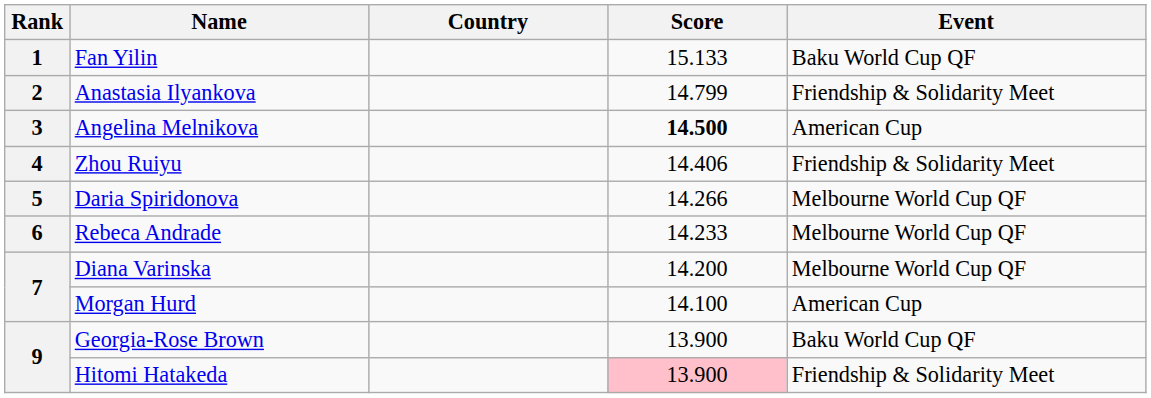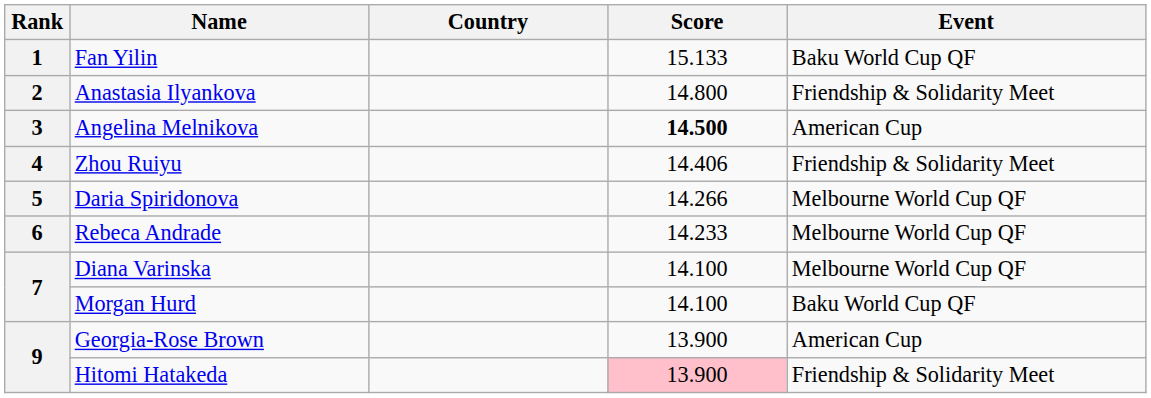Anastasia Ilyankova | Score: 14.799 -> 14.800
Diana Varinska | Score: 14.200 -> 14.100
Morgan Hurd | Event: American Cup -> Baku World Cup QF
Georgia-Rose Brown | Event: Baku World Cup QF -> American Cup
